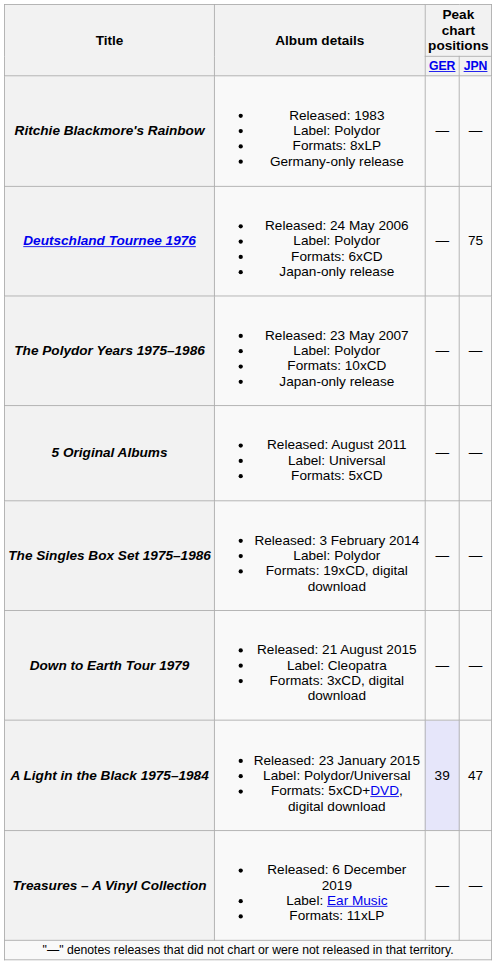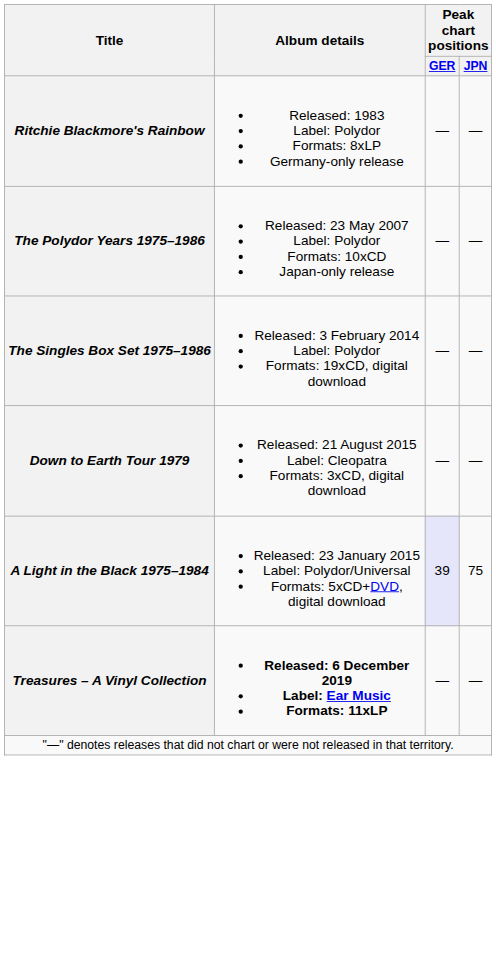- row: Deutschland Tournee 1976 | Released: 24 May 2006 Label: Polydor Formats: 6xCD Japan-only release | — | 75
- row: 5 Original Albums | Released: August 2011 Label: Universal Formats: 5xCD | — | —
A Light in the Black 1975–1984 | Peak chart positions / JPN: 47 -> 75
Treasures – A Vinyl Collection | Album details: normal -> bold
